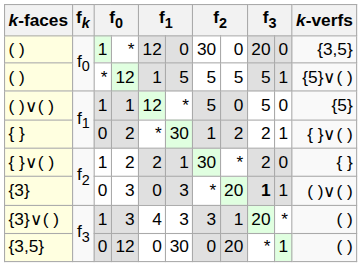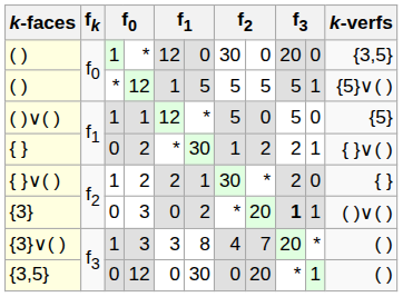{3} | column 6: 3 -> 2
{3}∨( ) | column 5: 4 -> 3
{3}∨( ) | column 6: 3 -> 8
{3}∨( ) | column 7: 3 -> 4
{3}∨( ) | column 8: 1 -> 7
